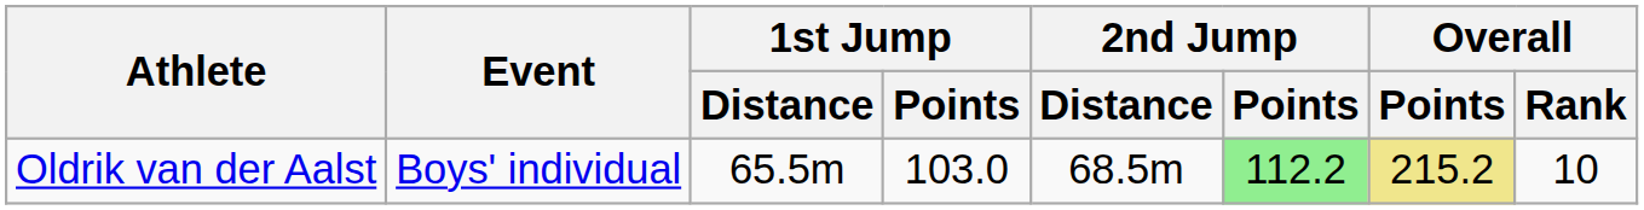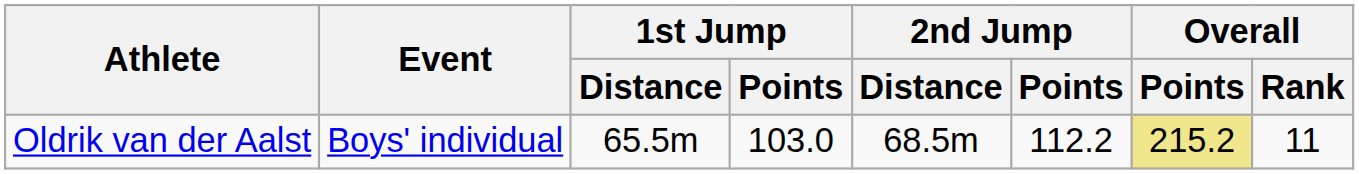Oldrik van der Aalst | 2nd Jump / Points: lightgreen background -> no background
Oldrik van der Aalst | Overall / Rank: 10 -> 11
